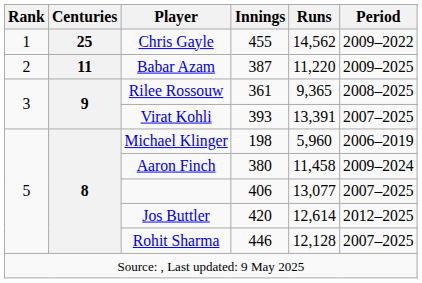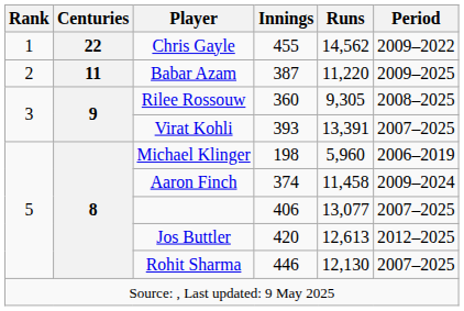Chris Gayle | Centuries: 25 -> 22
Rilee Rossouw | Innings: 361 -> 360
Rilee Rossouw | Runs: 9,365 -> 9,305
Aaron Finch | Innings: 380 -> 374
Jos Buttler | Runs: 12,614 -> 12,613
Rohit Sharma | Runs: 12,128 -> 12,130
